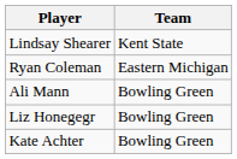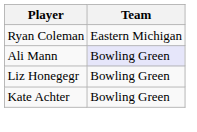- row: Lindsay Shearer | Kent State
Ali Mann | Team: no background -> lavender background
